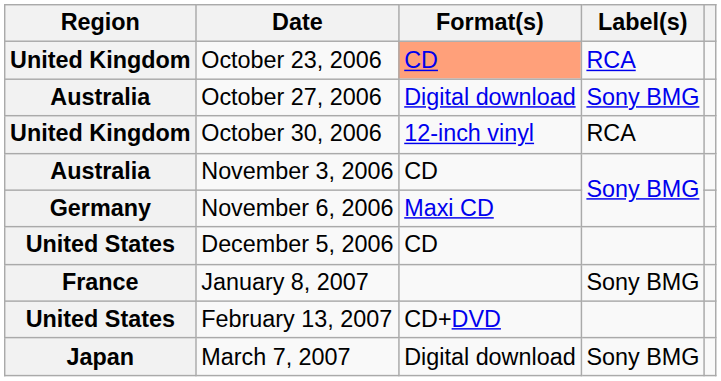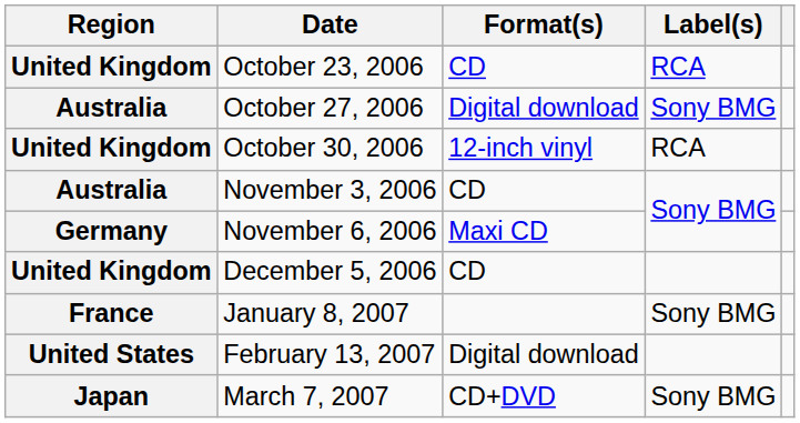October 23, 2006 | Format(s): lightsalmon background -> no background
December 5, 2006 | Region: United States -> United Kingdom
February 13, 2007 | Format(s): CD+DVD -> Digital download
March 7, 2007 | Format(s): Digital download -> CD+DVD
